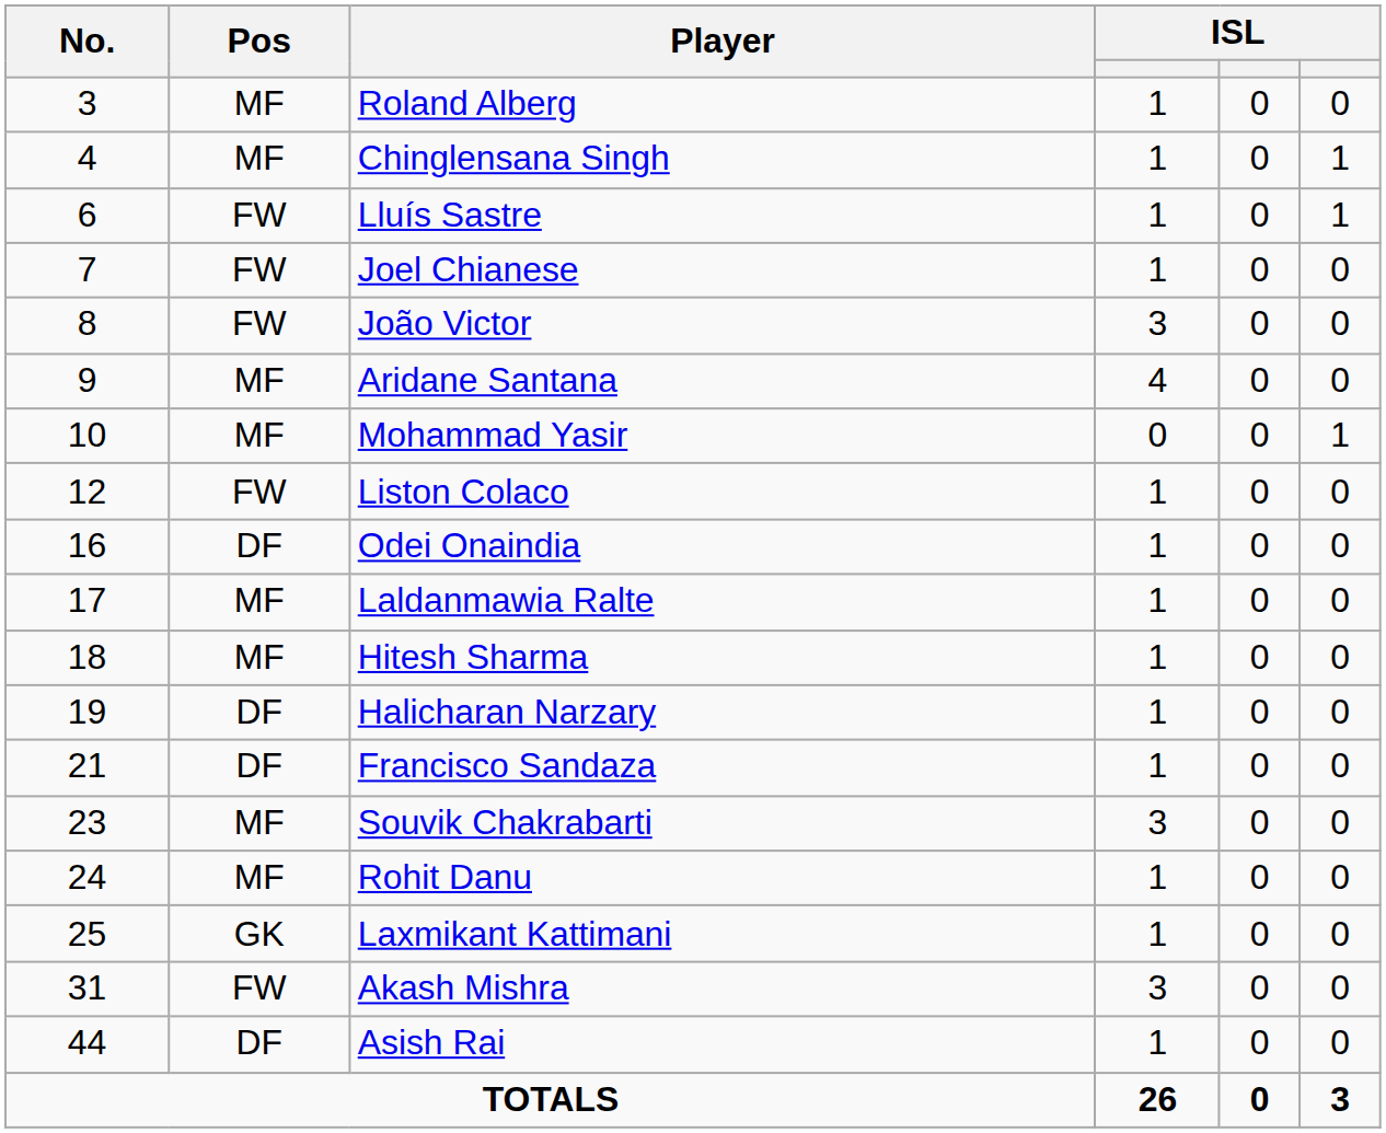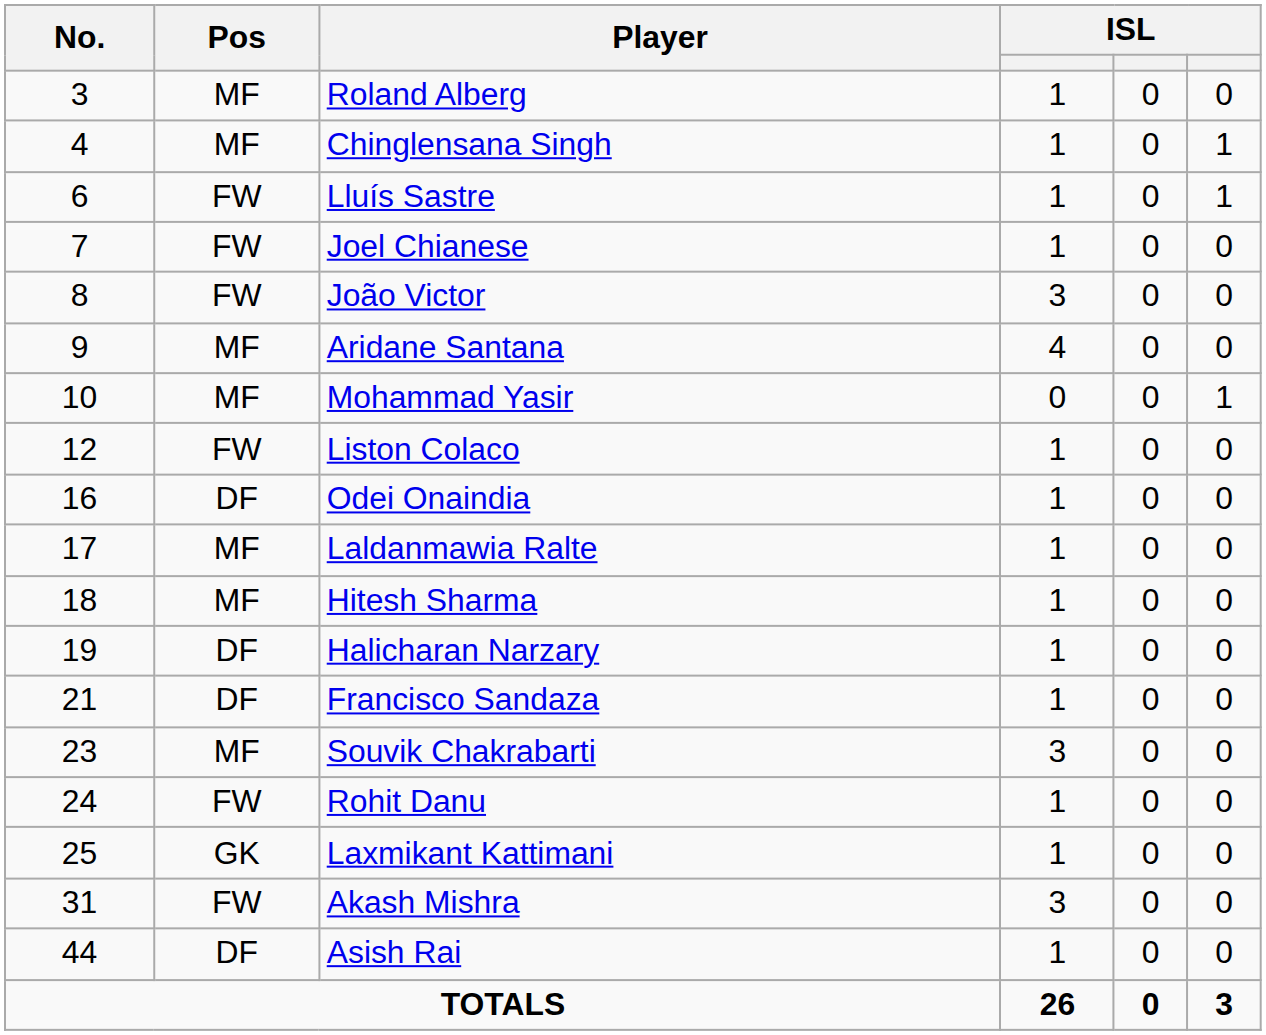Rohit Danu | Pos: MF -> FW
